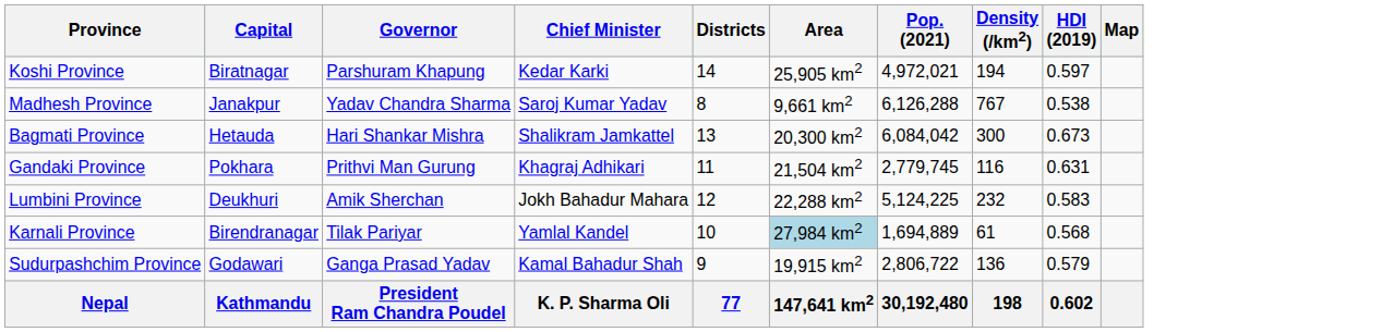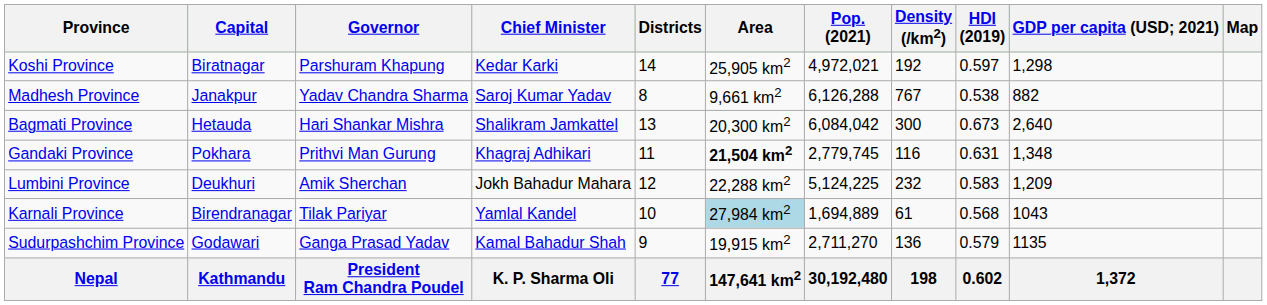+ column: GDP per capita (USD; 2021) | 1,298 | 882 | 2,640 | 1,348 | 1,209 | 1043 | 1135 | 1,372
Koshi Province | Density (/km2): 194 -> 192
Gandaki Province | Area: normal -> bold
Sudurpashchim Province | Pop. (2021): 2,806,722 -> 2,711,270
